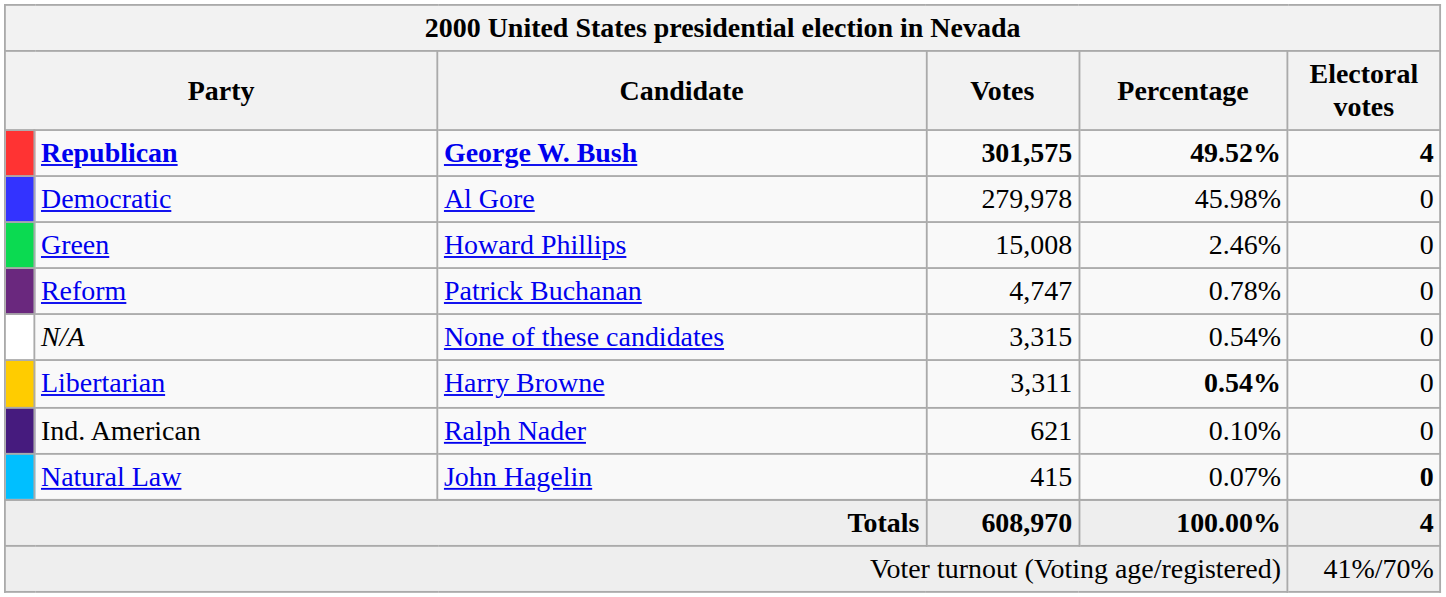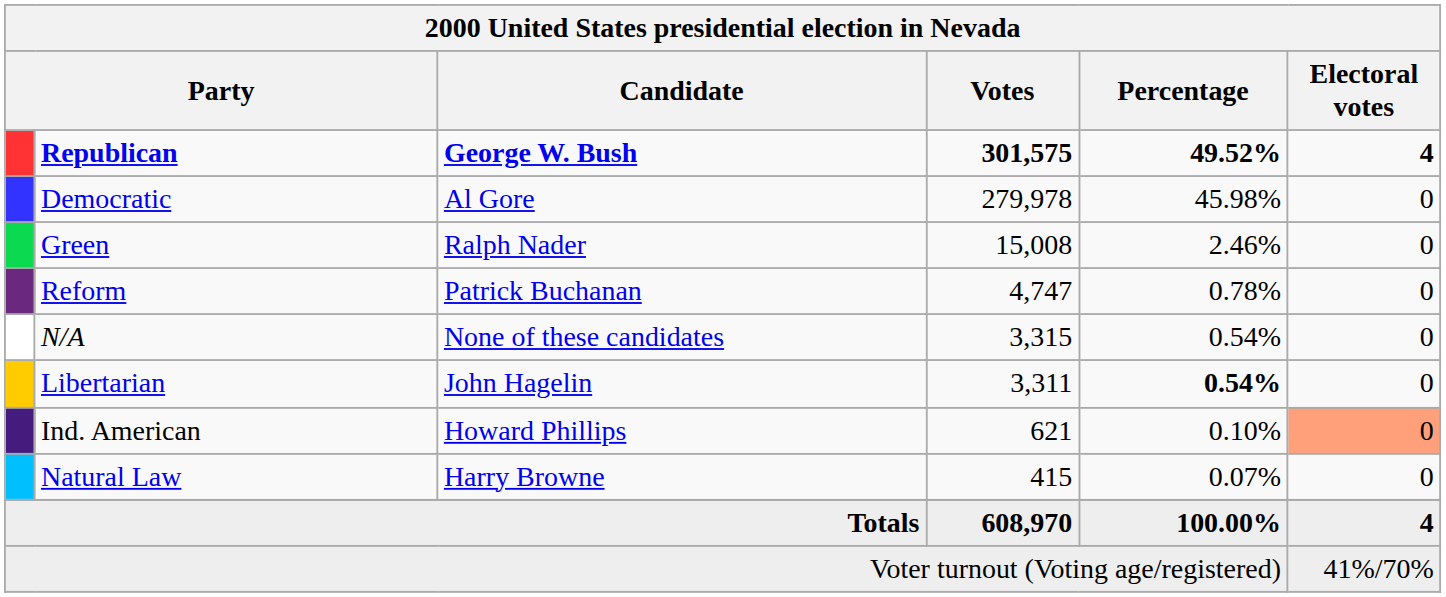Green | Candidate: Howard Phillips -> Ralph Nader
Libertarian | Candidate: Harry Browne -> John Hagelin
Ind. American | Candidate: Ralph Nader -> Howard Phillips
Ind. American | Electoral votes: no background -> lightsalmon background
Natural Law | Candidate: John Hagelin -> Harry Browne
Natural Law | Electoral votes: bold -> normal
